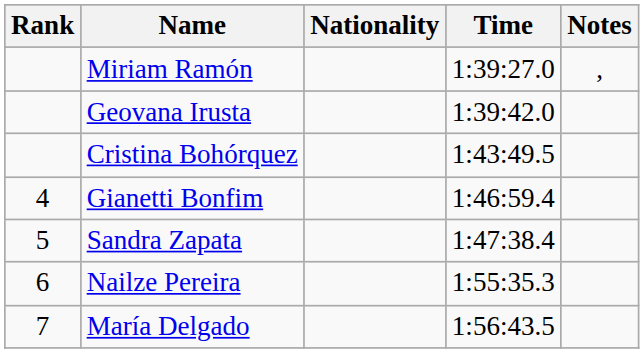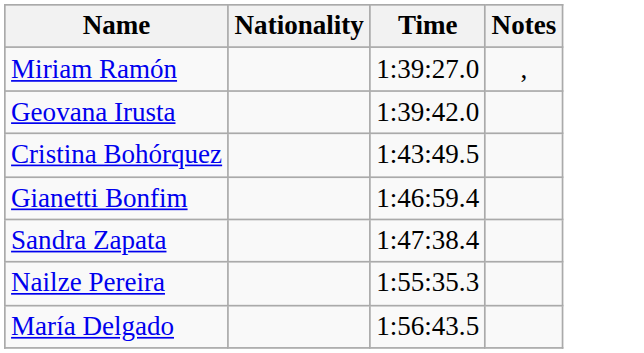- column: Rank | 4 | 5 | 6 | 7
